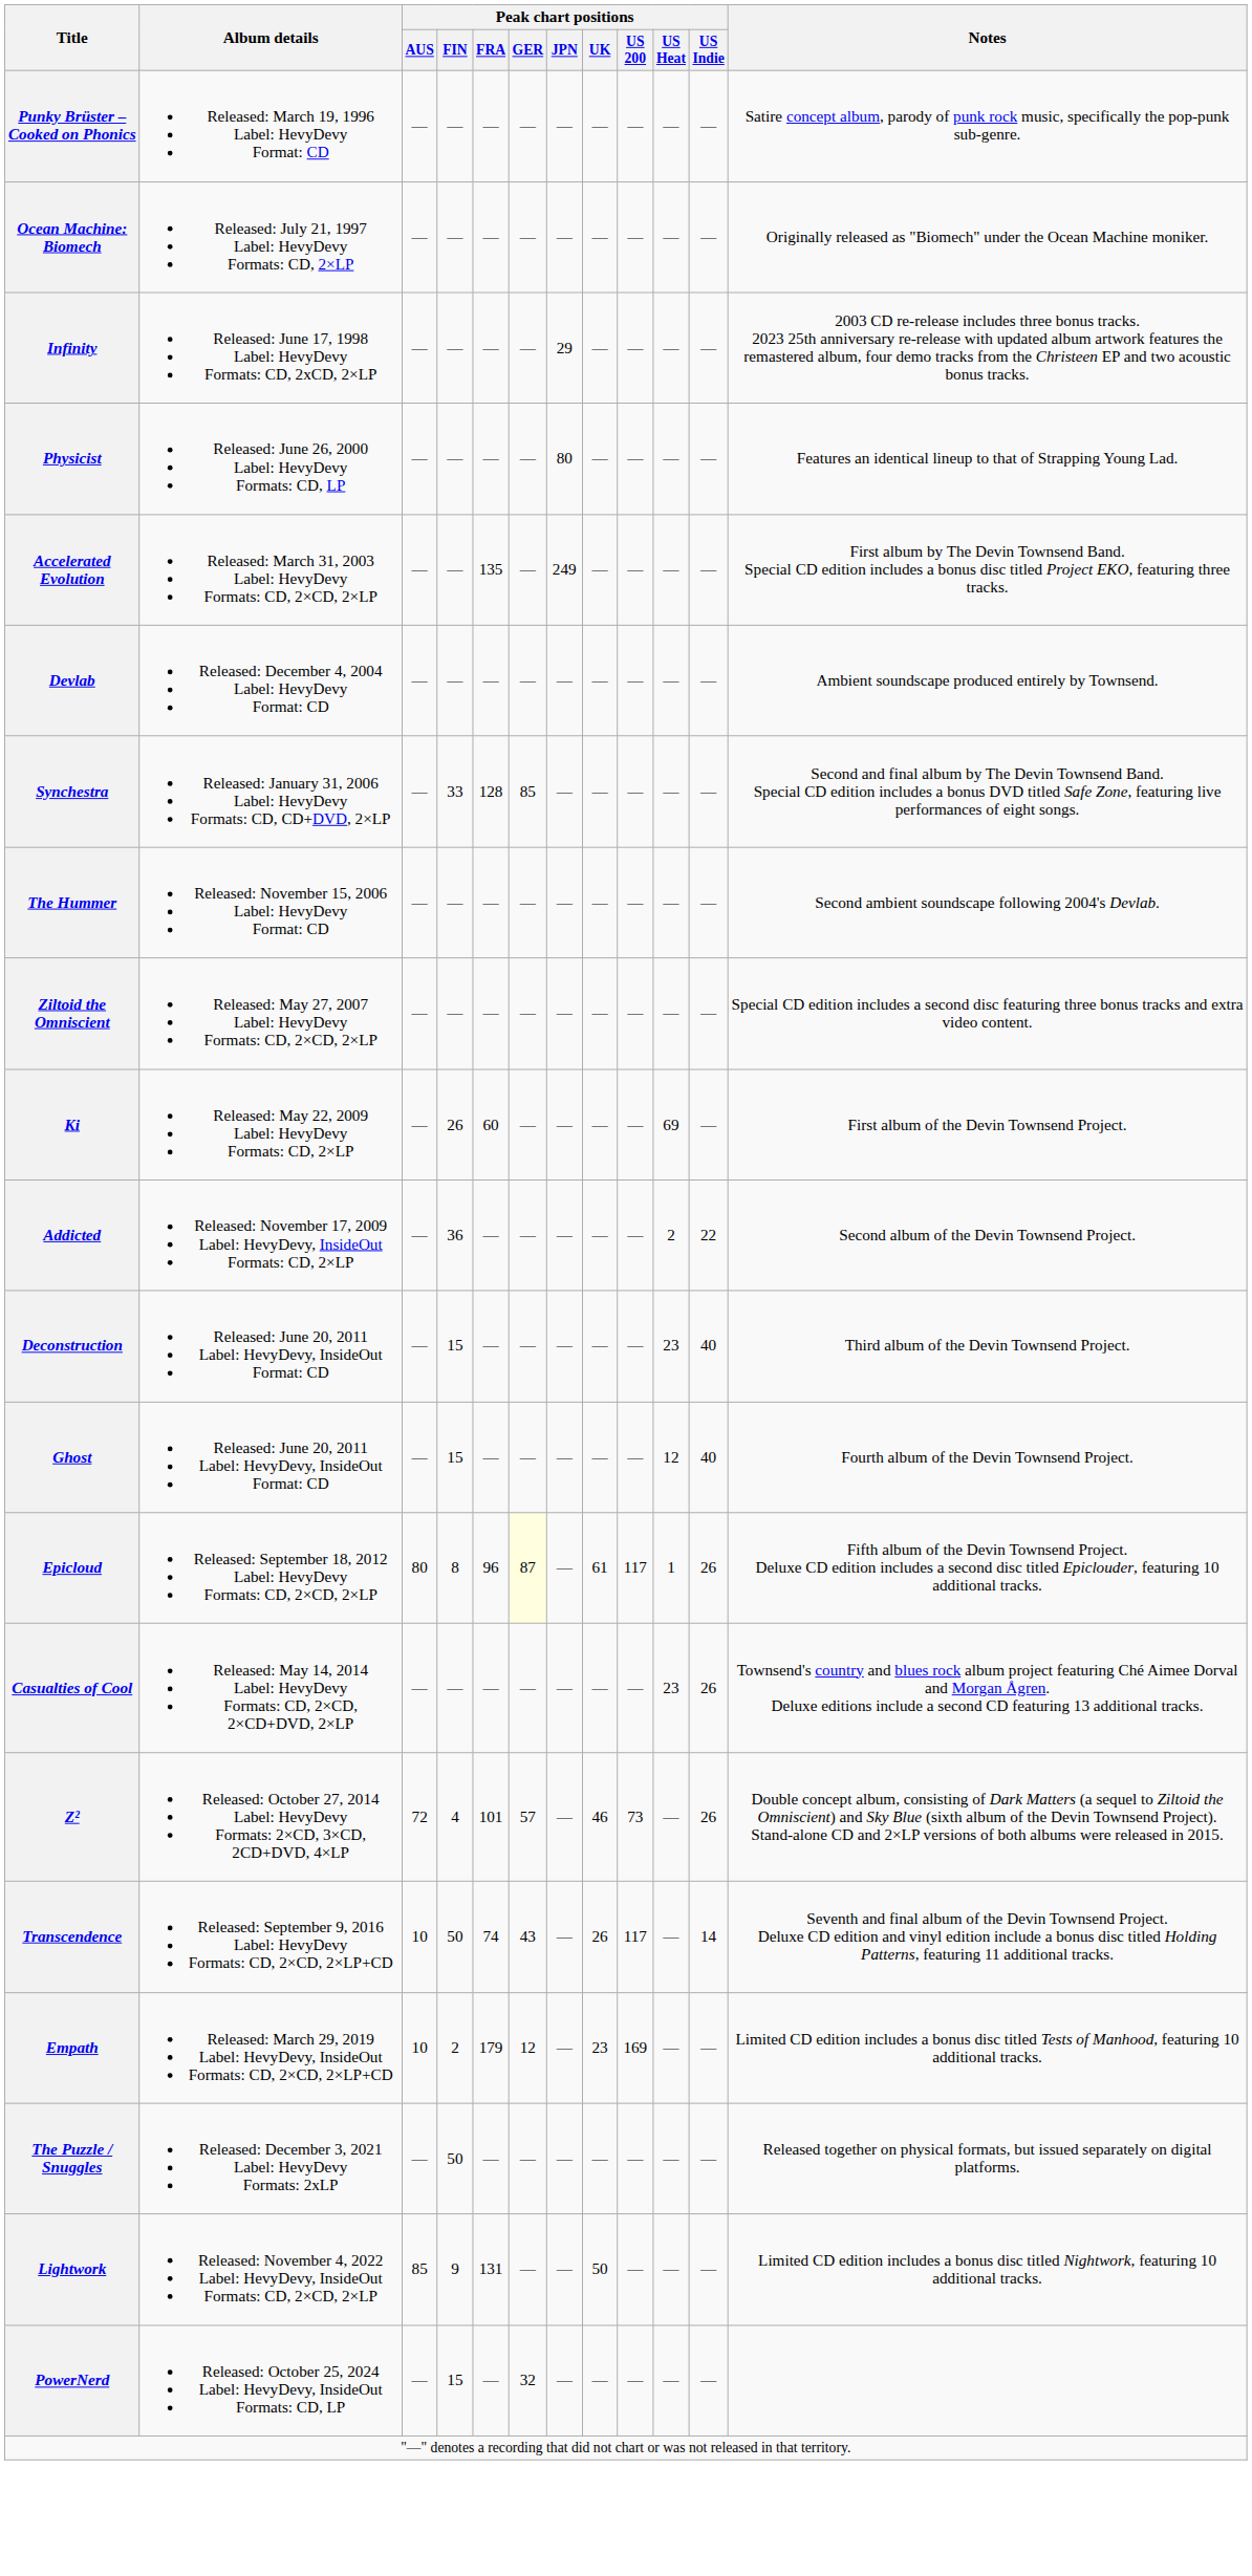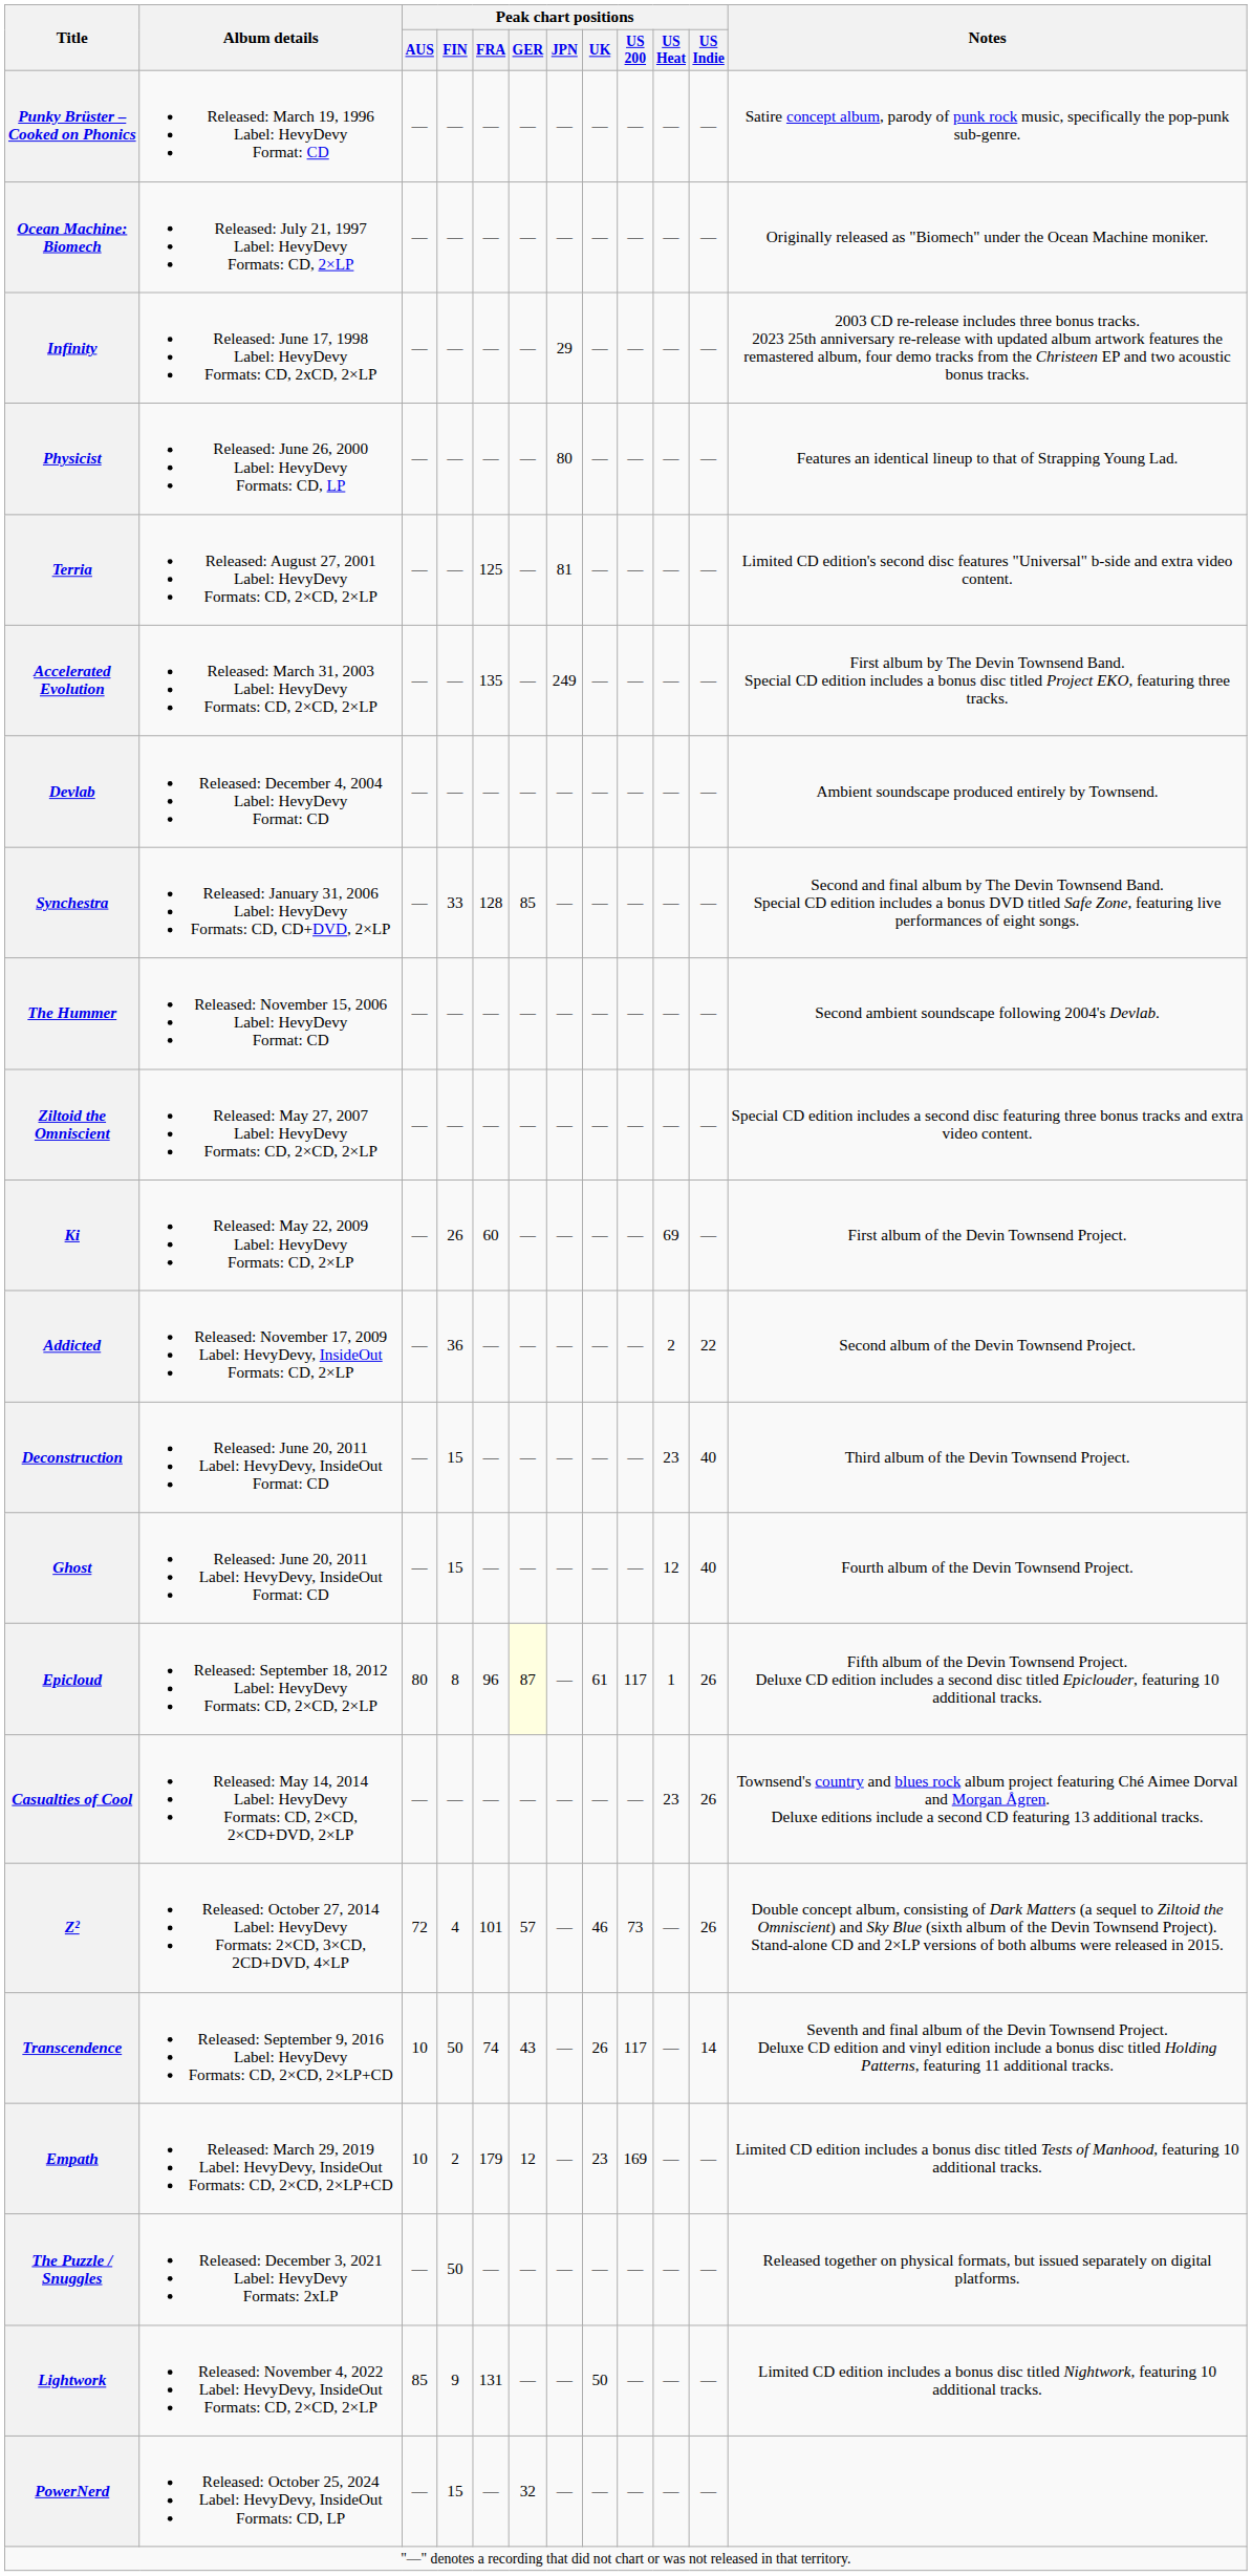+ row: Terria | Released: August 27, 2001 Label: HevyDevy Formats: CD, 2×CD, 2×LP | — | — | 125 | — | 81 | — | — | — | — | Limited CD edition's second disc features "Universal" b-side and extra video content.
